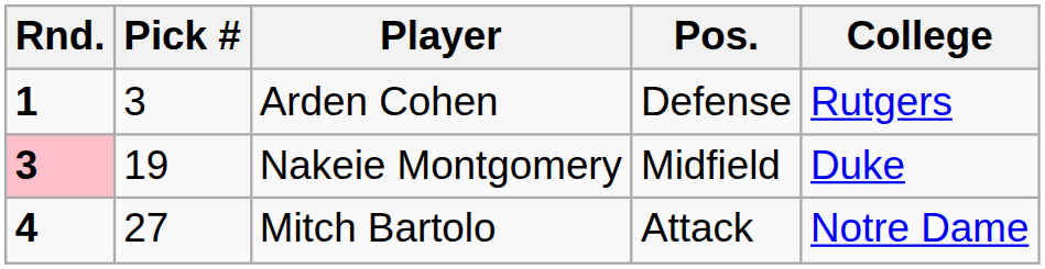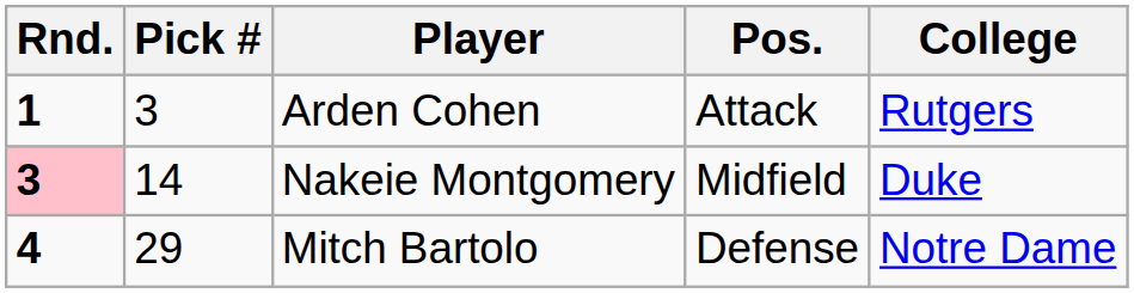Arden Cohen | Pos.: Defense -> Attack
Nakeie Montgomery | Pick #: 19 -> 14
Mitch Bartolo | Pick #: 27 -> 29
Mitch Bartolo | Pos.: Attack -> Defense
